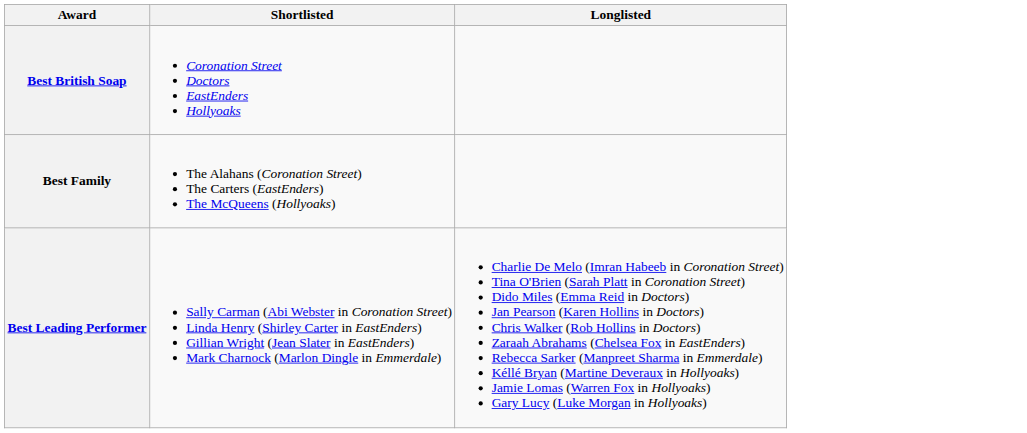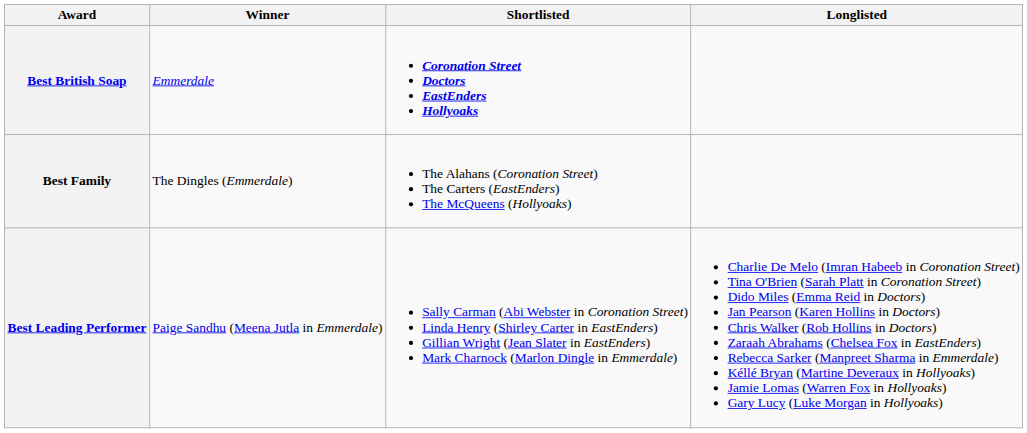+ column: Winner | Emmerdale | The Dingles (Emmerdale) | Paige Sandhu (Meena Jutla in Emmerdale)
Best British Soap | Shortlisted: normal -> bold
